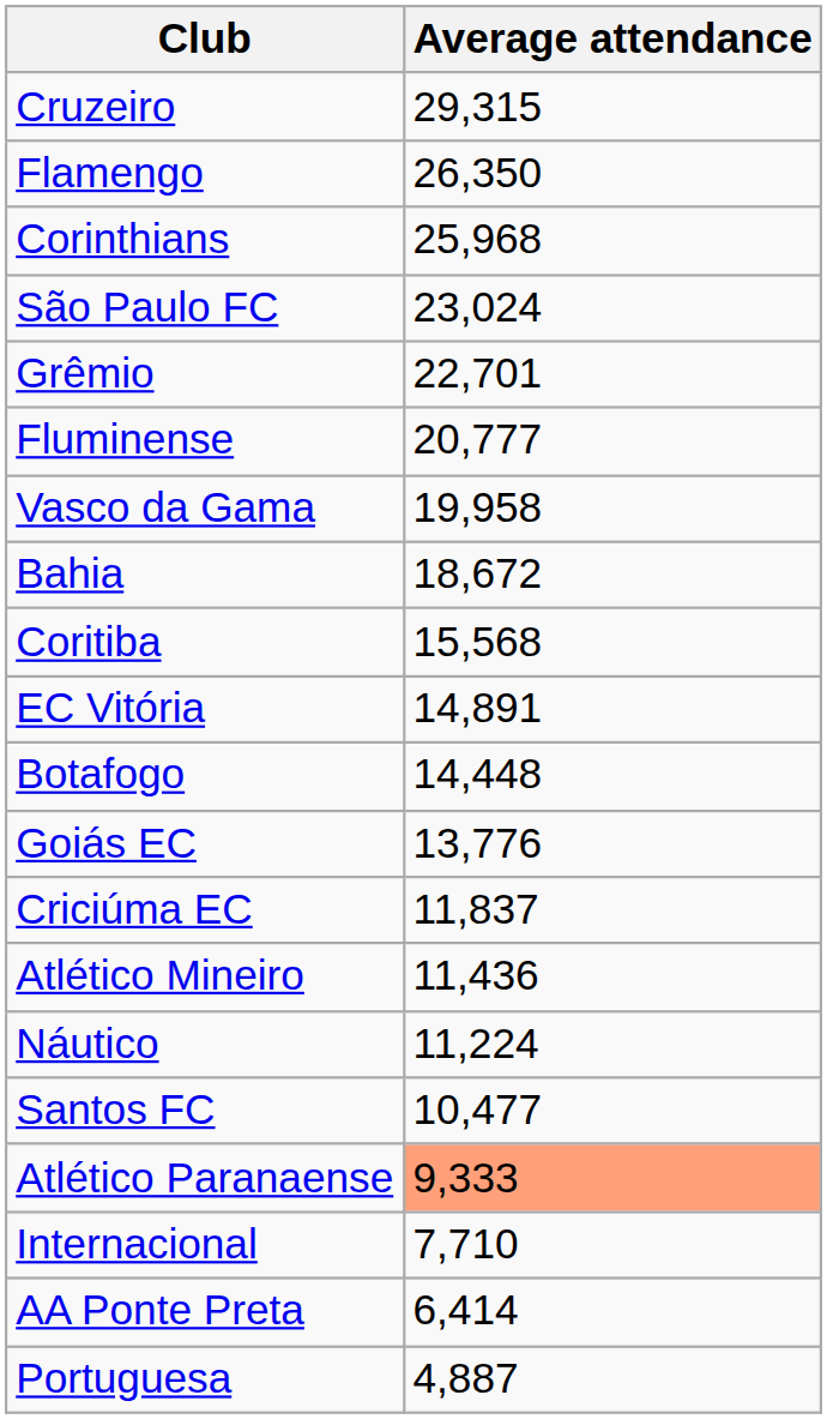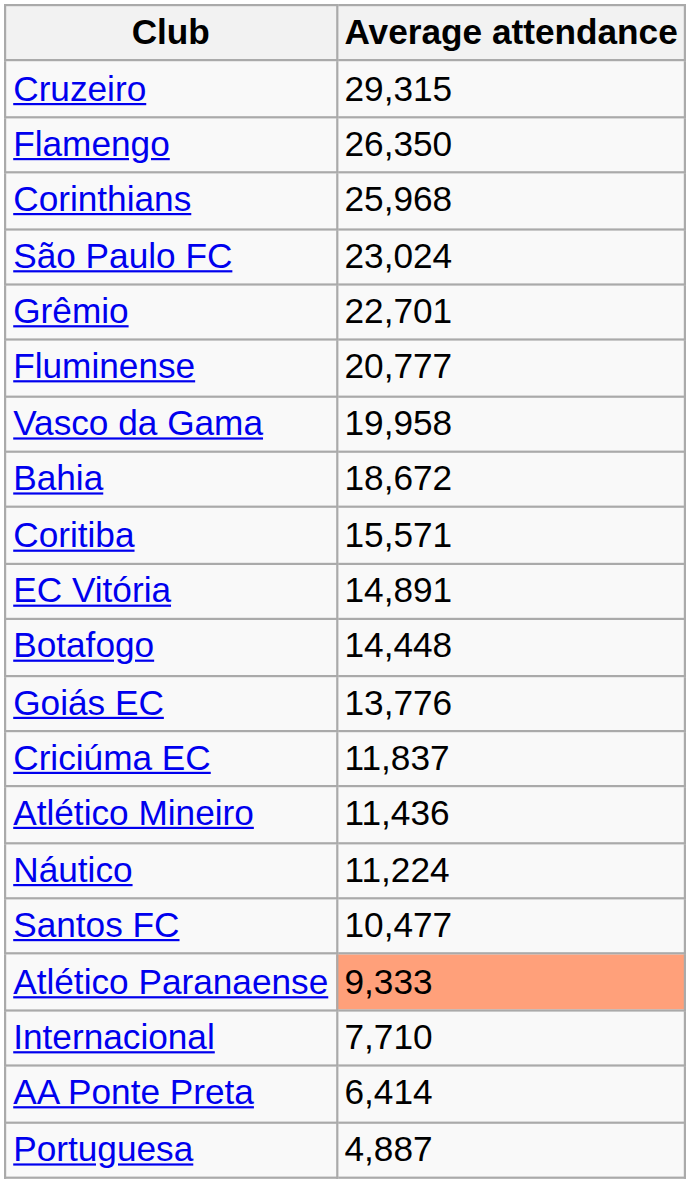Coritiba | Average attendance: 15,568 -> 15,571
